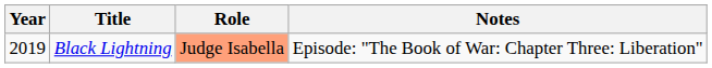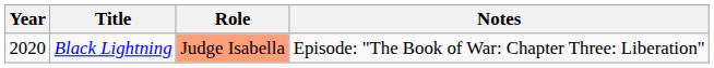Black Lightning | Year: 2019 -> 2020
